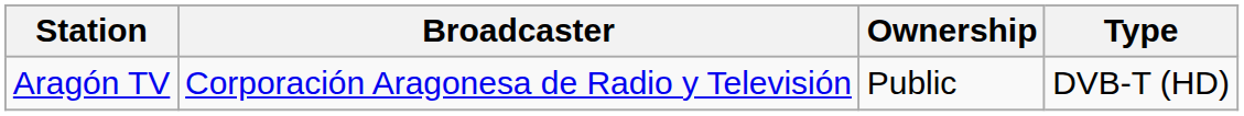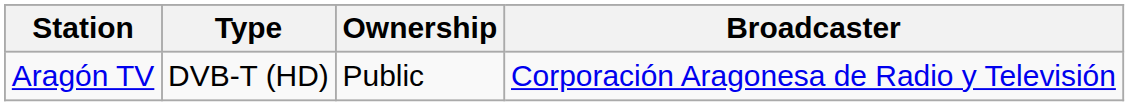columns swapped: Broadcaster <-> Type
